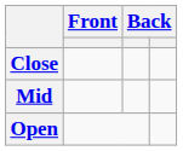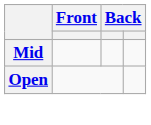- row: Close
